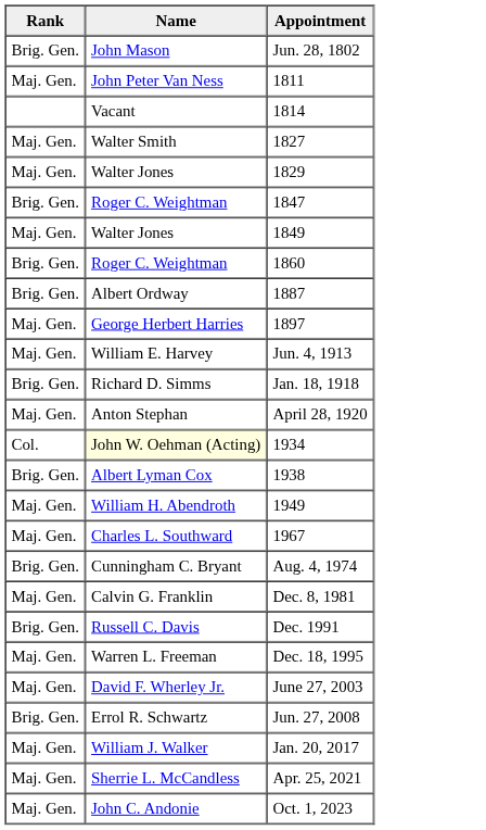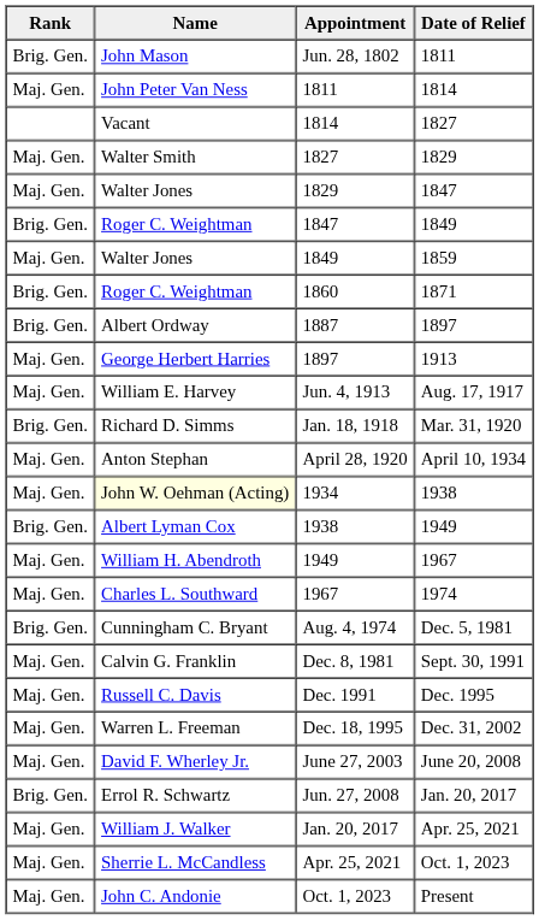+ column: Date of Relief | 1811 | 1814 | 1827 | 1829 | 1847 | 1849 | 1859 | 1871 | 1897 | 1913 | Aug. 17, 1917 | Mar. 31, 1920 | April 10, 1934 | 1938 | 1949 | 1967 | 1974 | Dec. 5, 1981 | Sept. 30, 1991 | Dec. 1995 | Dec. 31, 2002 | June 20, 2008 | Jan. 20, 2017 | Apr. 25, 2021 | Oct. 1, 2023 | Present
1934 | Rank: Col. -> Maj. Gen.
Dec. 1991 | Rank: Brig. Gen. -> Maj. Gen.
